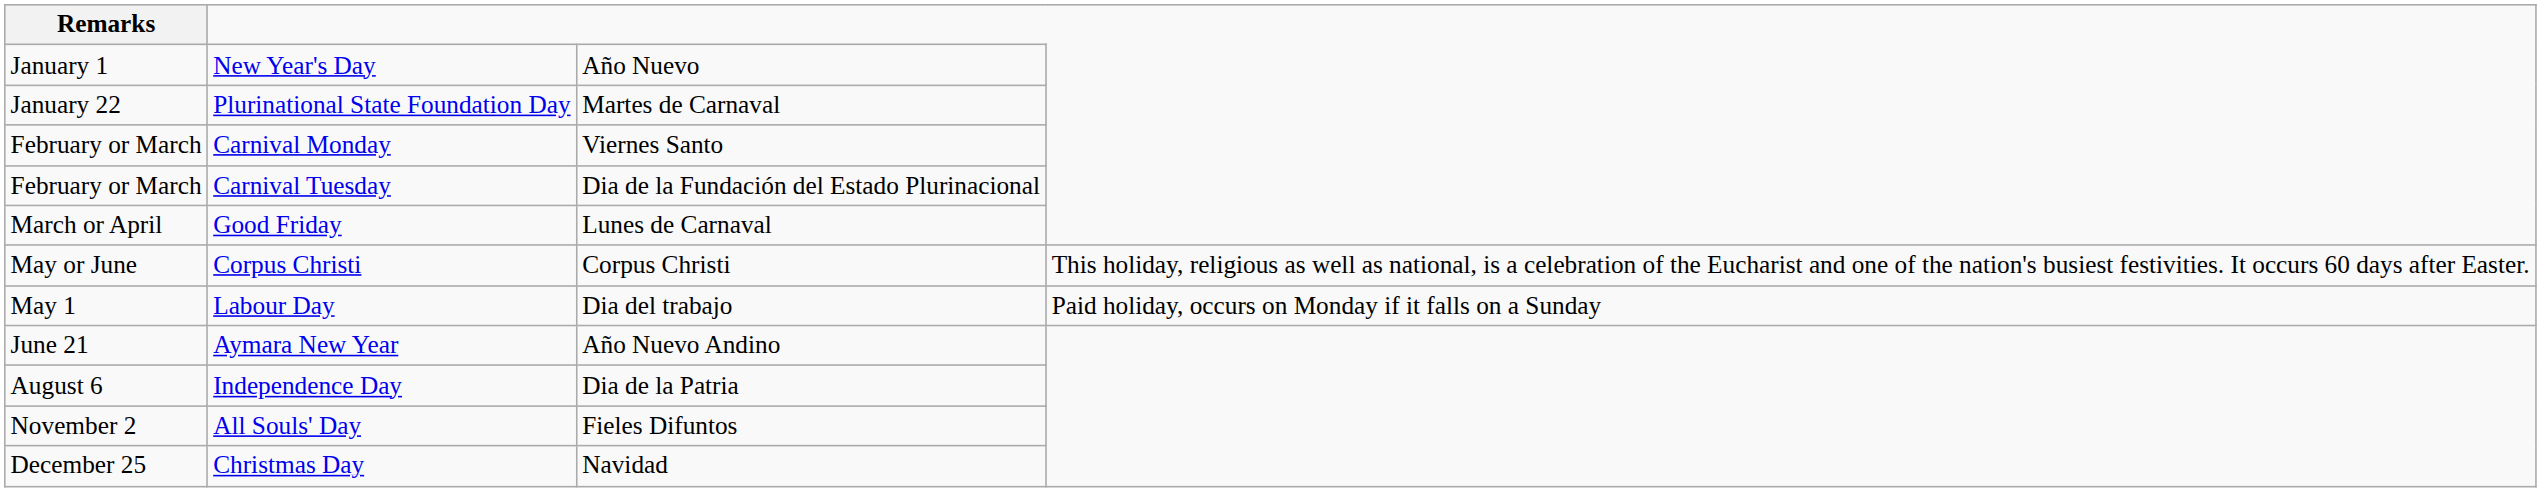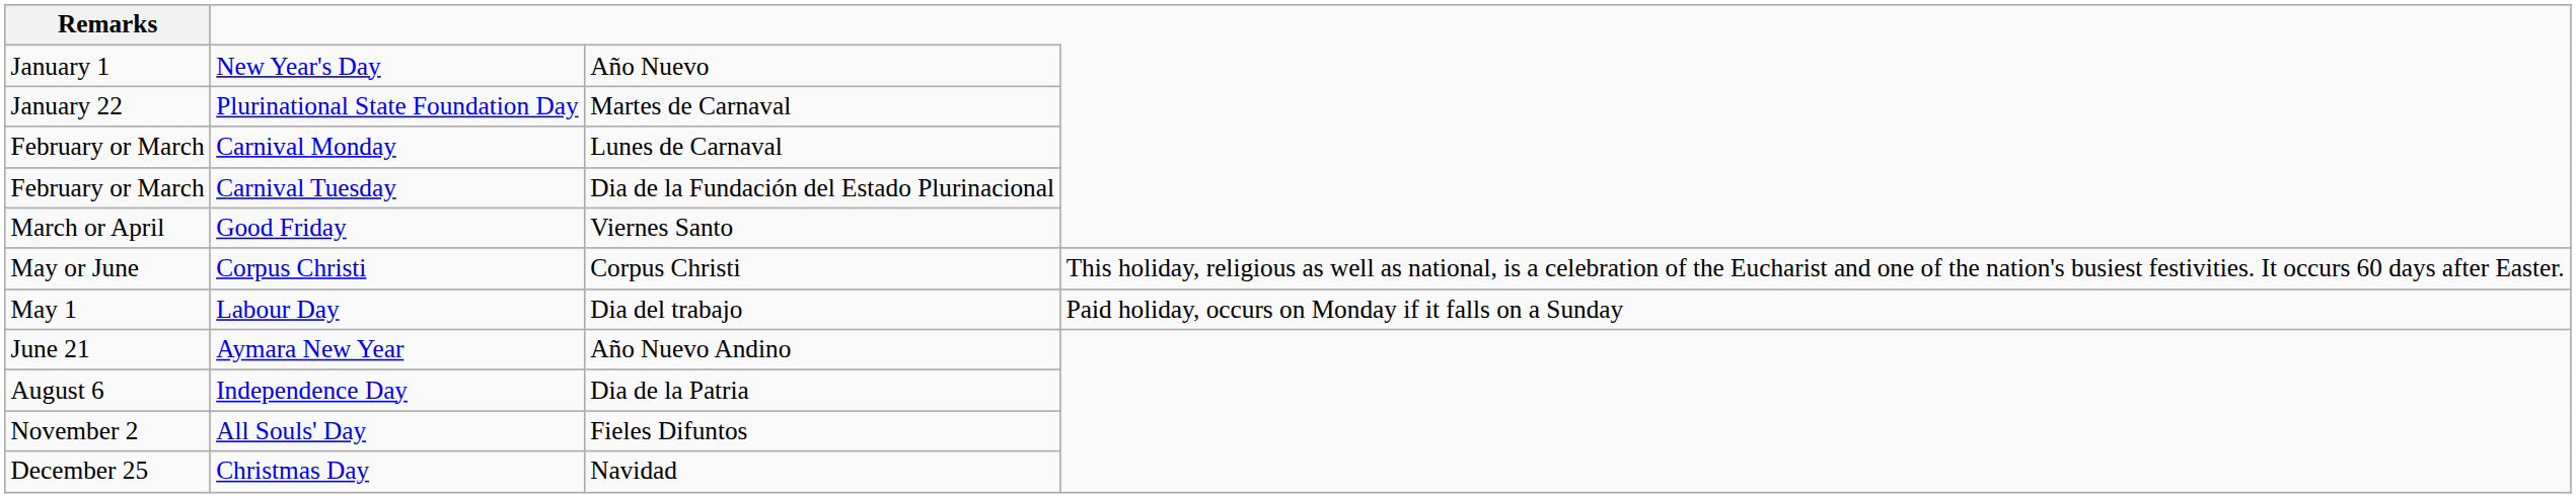Carnival Monday | column 3: Viernes Santo -> Lunes de Carnaval
Good Friday | column 3: Lunes de Carnaval -> Viernes Santo
